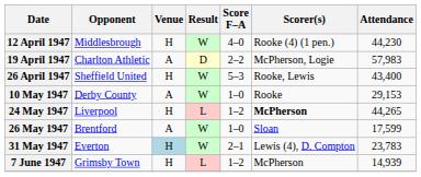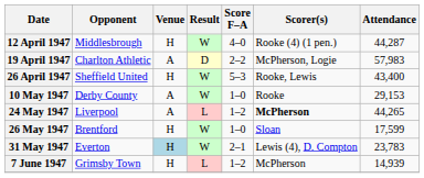12 April 1947 | Attendance: 44,230 -> 44,287
24 May 1947 | Venue: H -> A
26 May 1947 | Venue: A -> H
